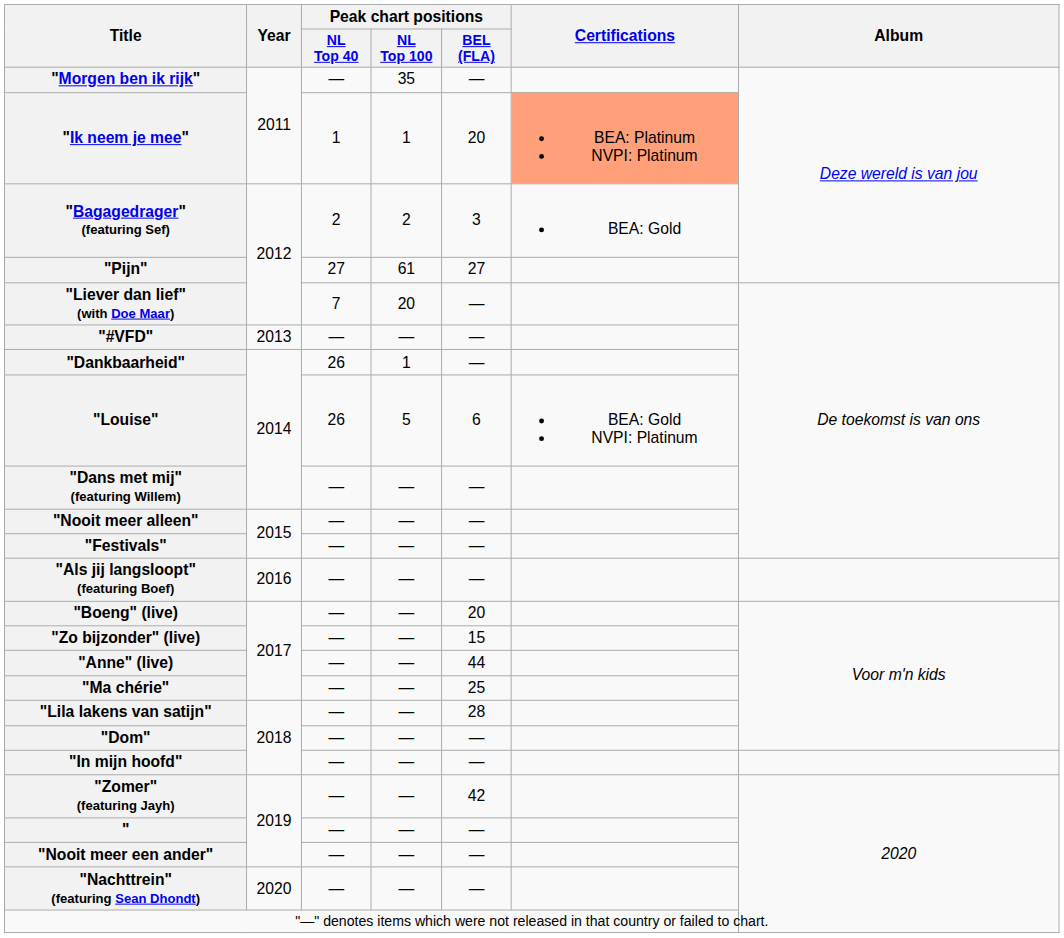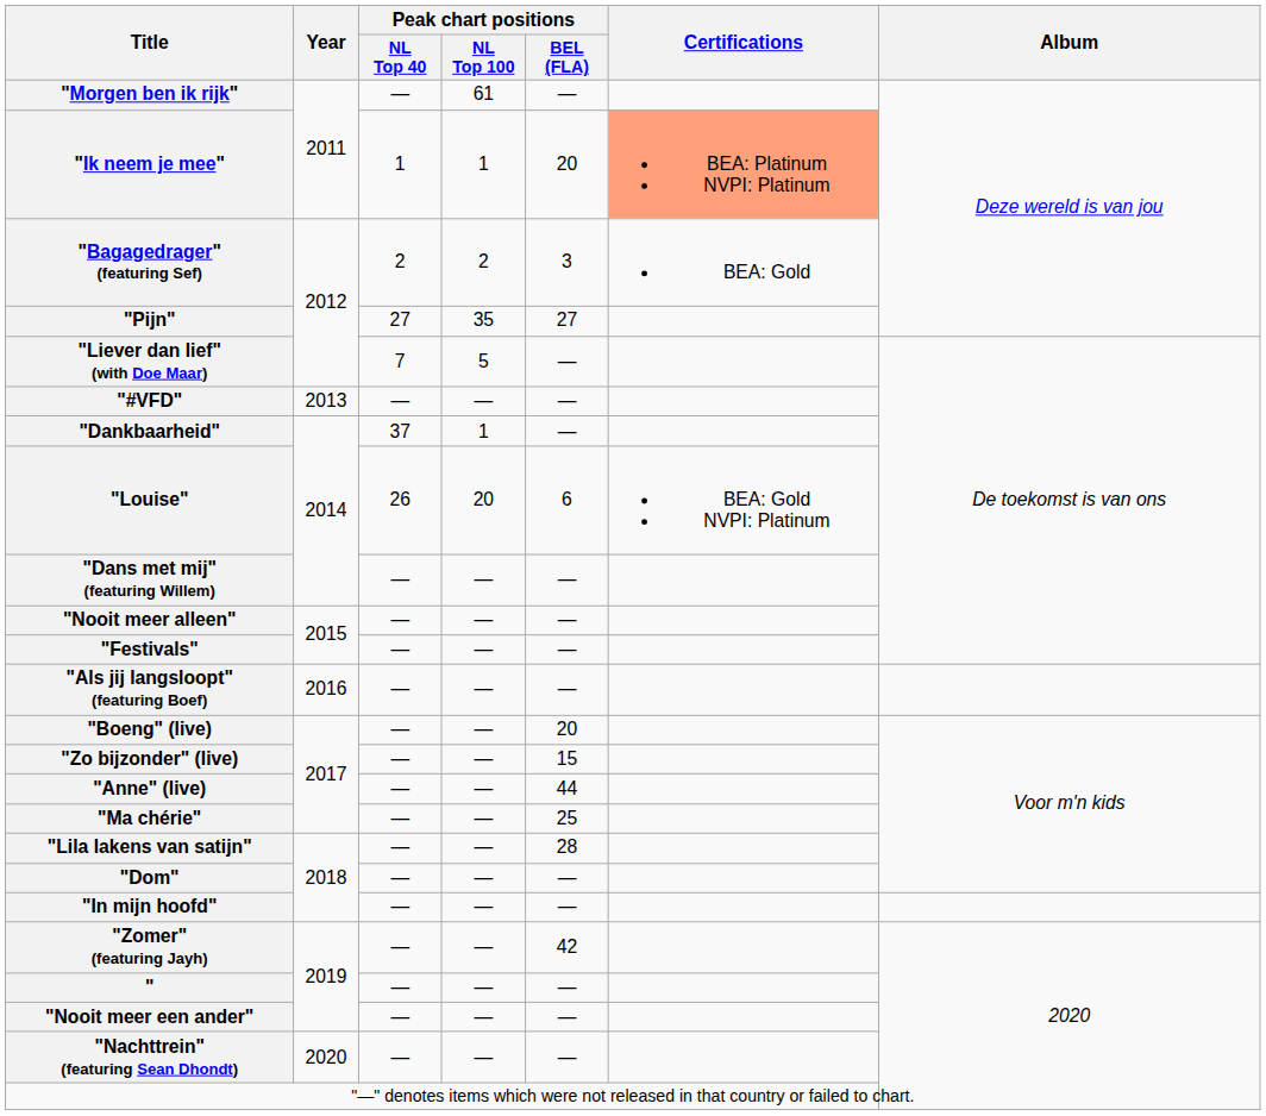"Morgen ben ik rijk" | Peak chart positions / NL Top 100: 35 -> 61
"Pijn" | Peak chart positions / NL Top 100: 61 -> 35
"Liever dan lief" (with Doe Maar) | Peak chart positions / NL Top 100: 20 -> 5
"Dankbaarheid" | Peak chart positions / NL Top 40: 26 -> 37
"Louise" | Peak chart positions / NL Top 100: 5 -> 20
